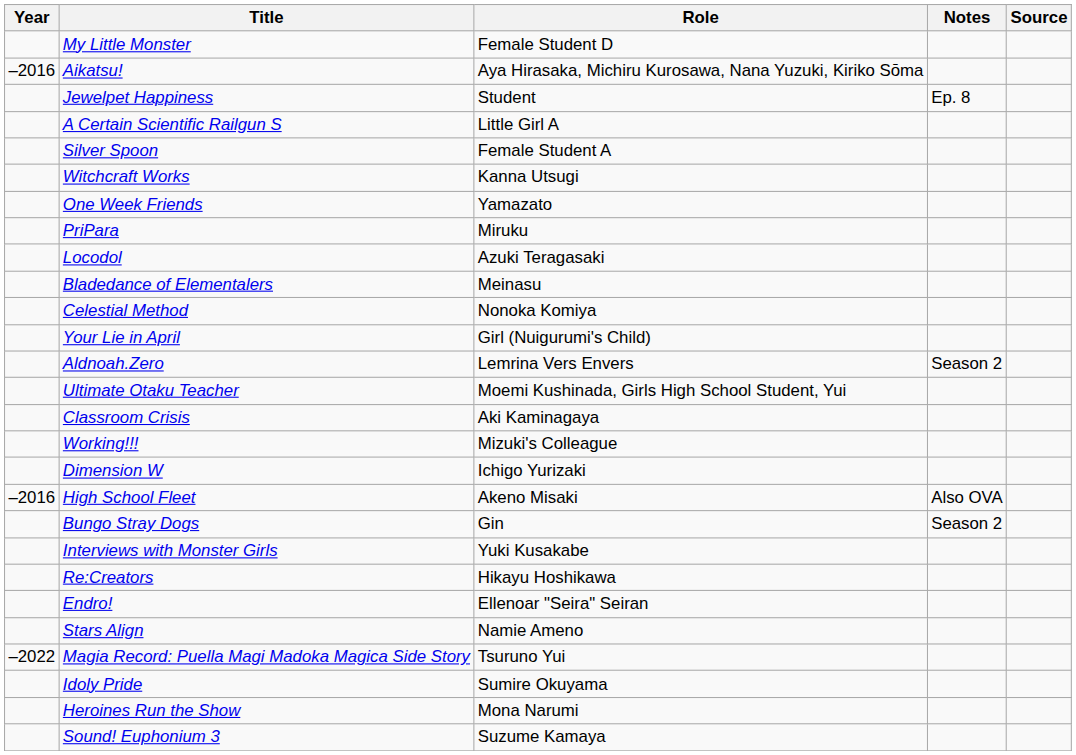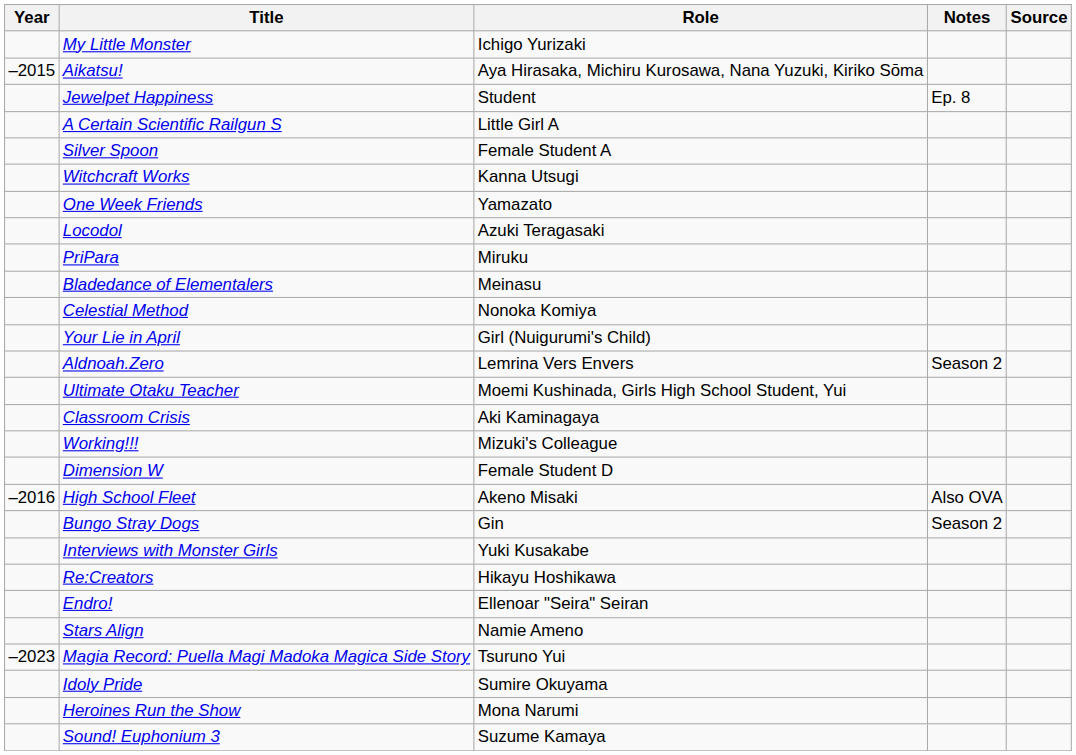My Little Monster | Role: Female Student D -> Ichigo Yurizaki
Aikatsu! | Year: –2016 -> –2015
rows swapped: Locodol <-> PriPara
Dimension W | Role: Ichigo Yurizaki -> Female Student D
Magia Record: Puella Magi Madoka Magica Side Story | Year: –2022 -> –2023
